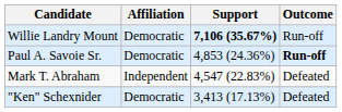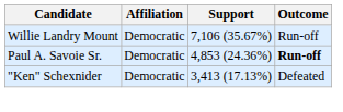Willie Landry Mount | Support: bold -> normal
- row: Mark T. Abraham | Independent | 4,547 (22.83%) | Defeated
